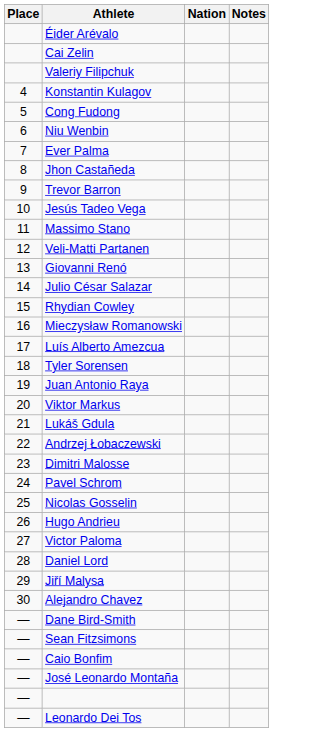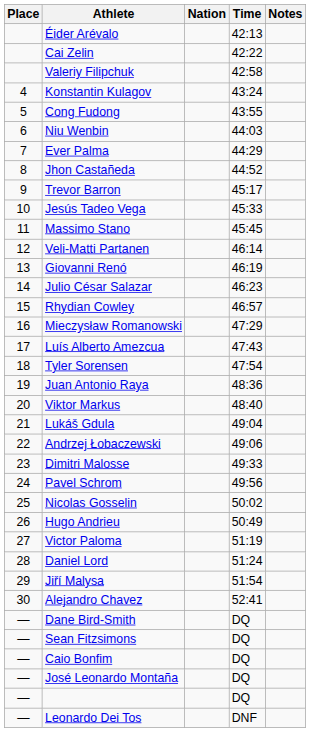+ column: Time | 42:13 | 42:22 | 42:58 | 43:24 | 43:55 | 44:03 | 44:29 | 44:52 | 45:17 | 45:33 | 45:45 | 46:14 | 46:19 | 46:23 | 46:57 | 47:29 | 47:43 | 47:54 | 48:36 | 48:40 | 49:04 | 49:06 | 49:33 | 49:56 | 50:02 | 50:49 | 51:19 | 51:24 | 51:54 | 52:41 | DQ | DQ | DQ | DQ | DQ | DNF
